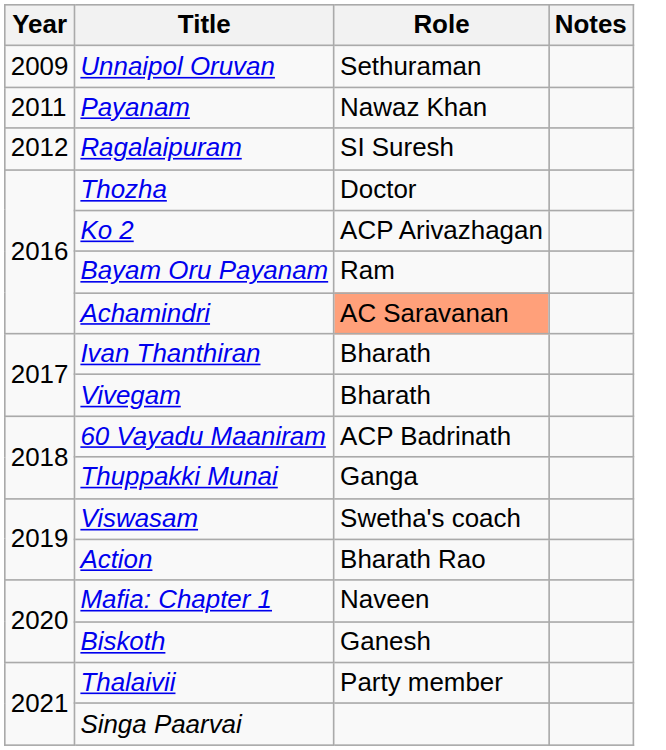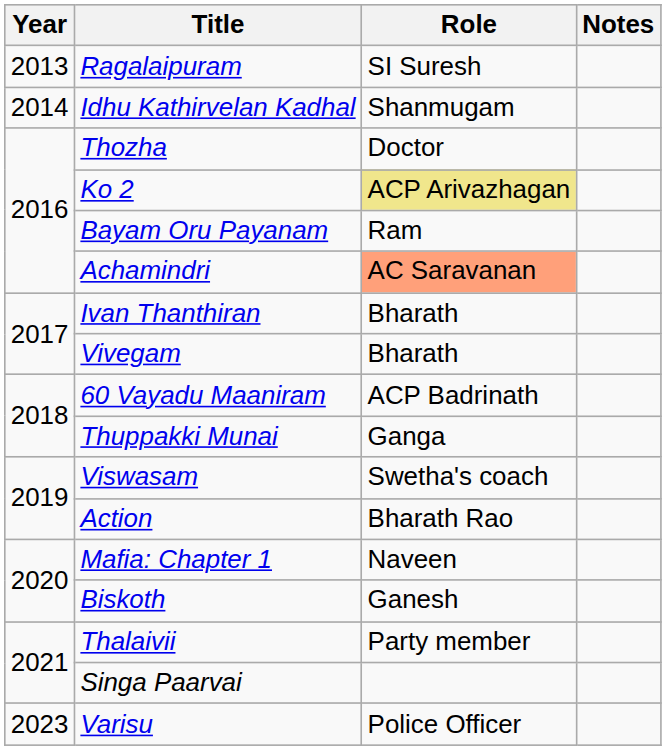- row: 2009 | Unnaipol Oruvan | Sethuraman
- row: 2011 | Payanam | Nawaz Khan
Ragalaipuram | Year: 2012 -> 2013
+ row: 2014 | Idhu Kathirvelan Kadhal | Shanmugam
Ko 2 | Role: no background -> khaki background
+ row: 2023 | Varisu | Police Officer
